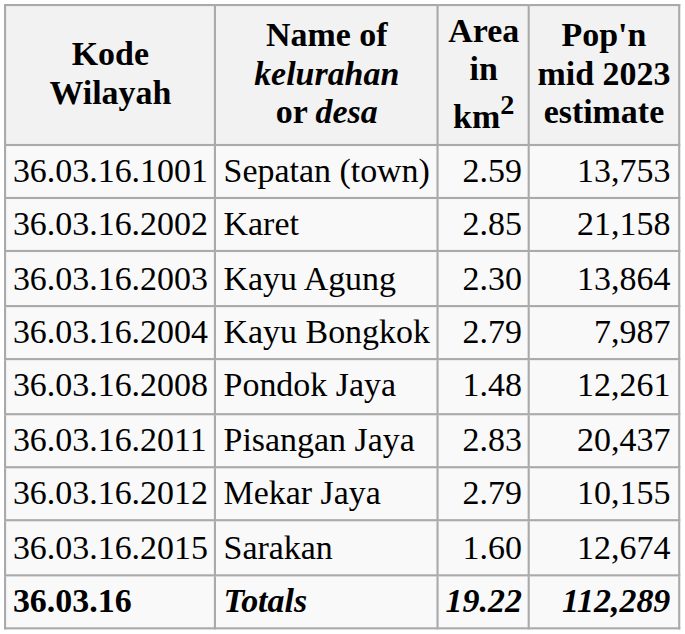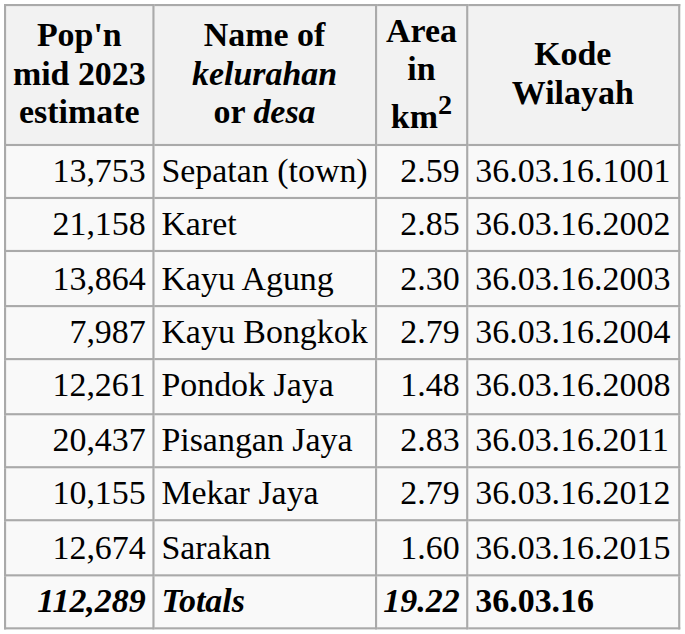columns swapped: Kode Wilayah <-> Pop'n mid 2023 estimate
